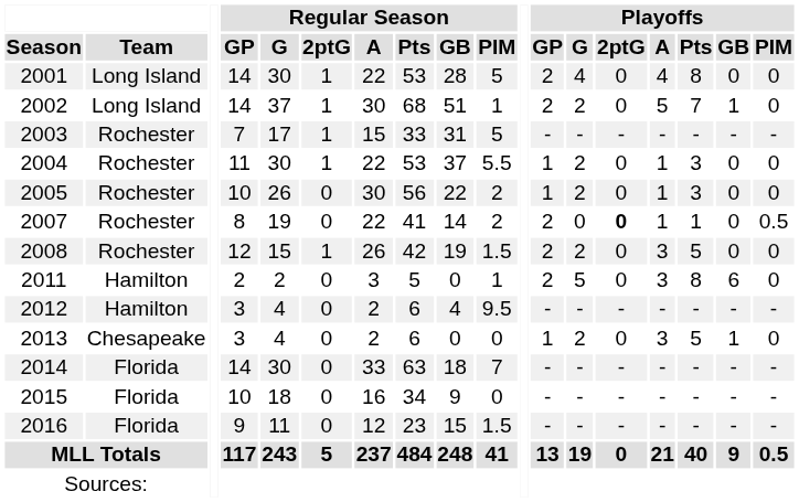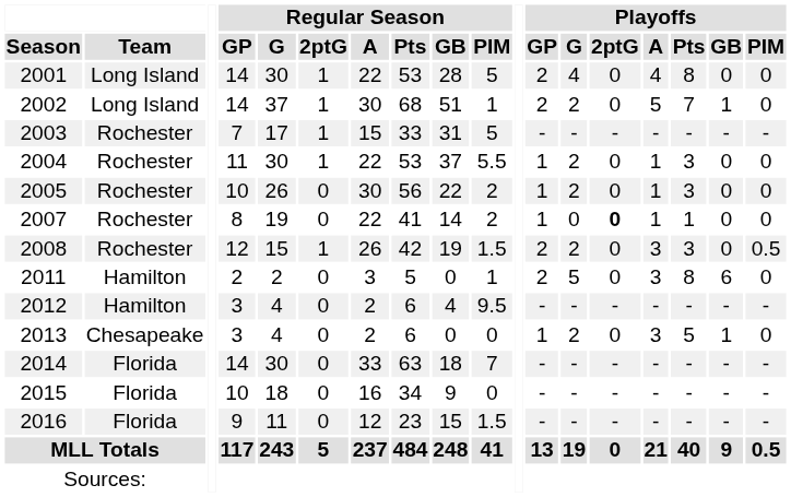2007 | Playoffs / GP: 2 -> 1
2007 | Playoffs / PIM: 0.5 -> 0
2008 | Playoffs / Pts: 5 -> 3
2008 | Playoffs / PIM: 0 -> 0.5
